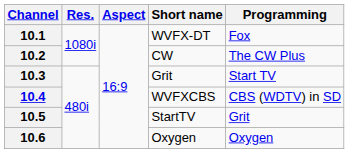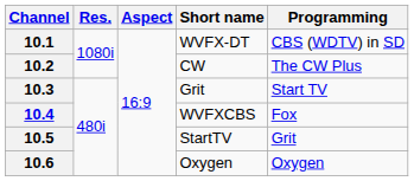10.1 | Programming: Fox -> CBS (WDTV) in SD
10.4 | Programming: CBS (WDTV) in SD -> Fox
